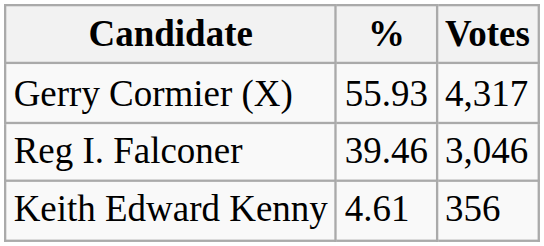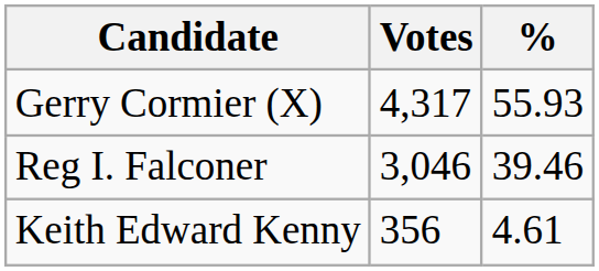columns swapped: Votes <-> %
